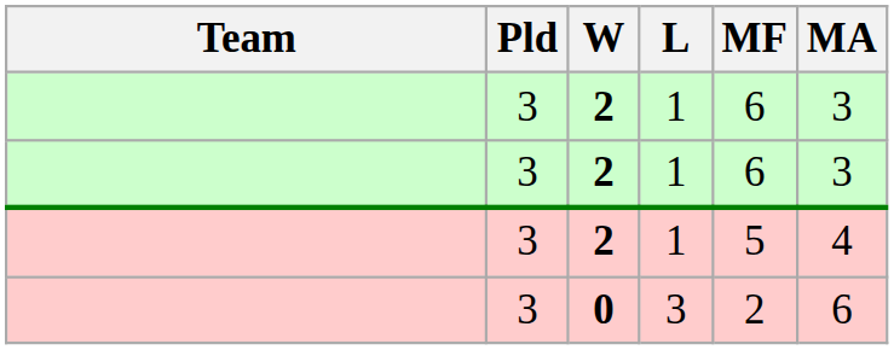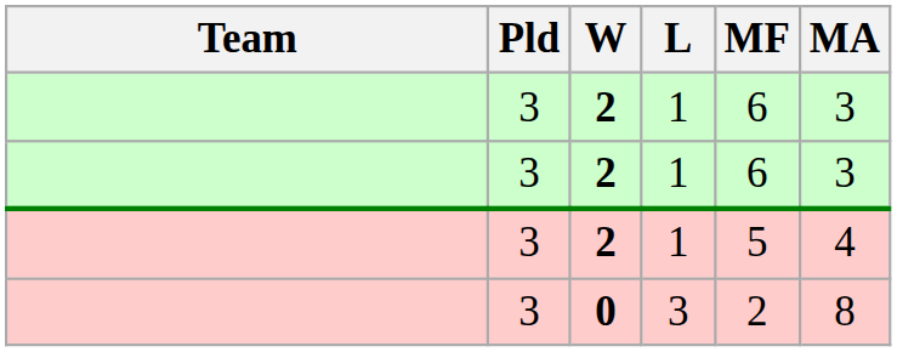0 | MA: 6 -> 8
